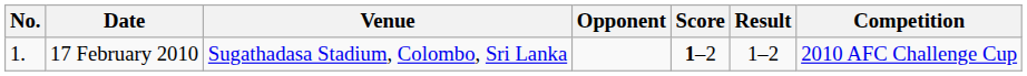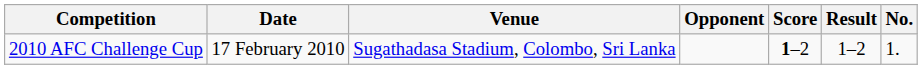columns swapped: No. <-> Competition
